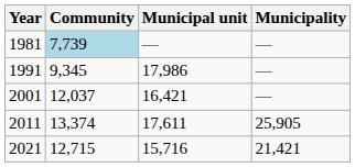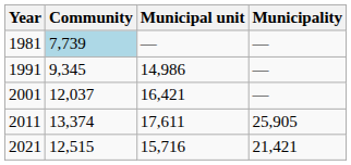1991 | Municipal unit: 17,986 -> 14,986
2021 | Community: 12,715 -> 12,515
